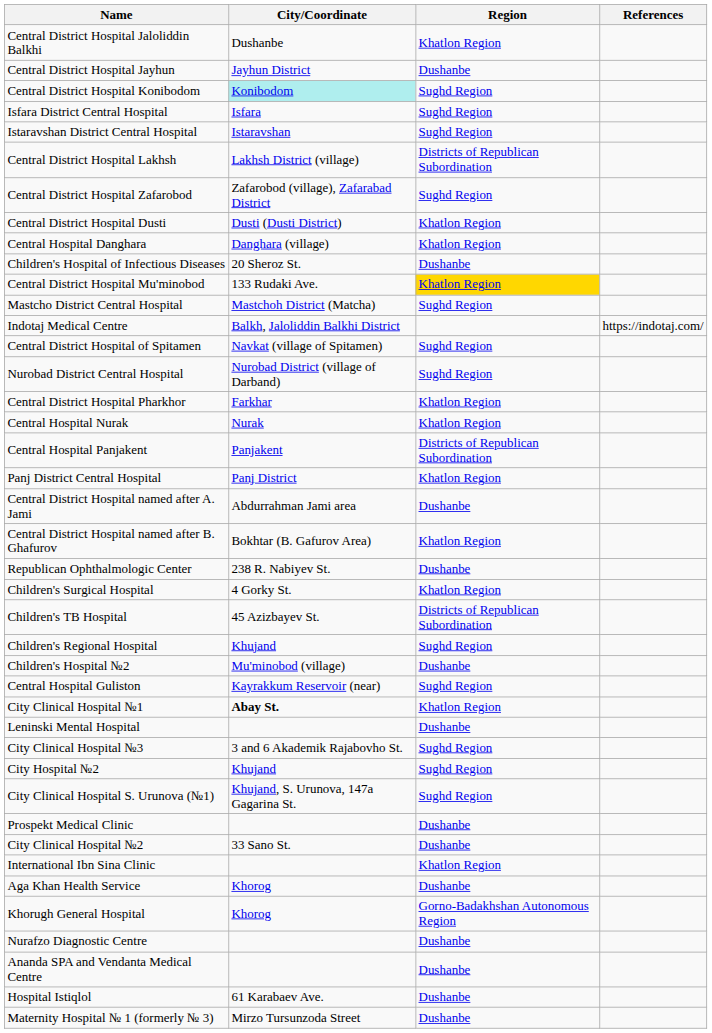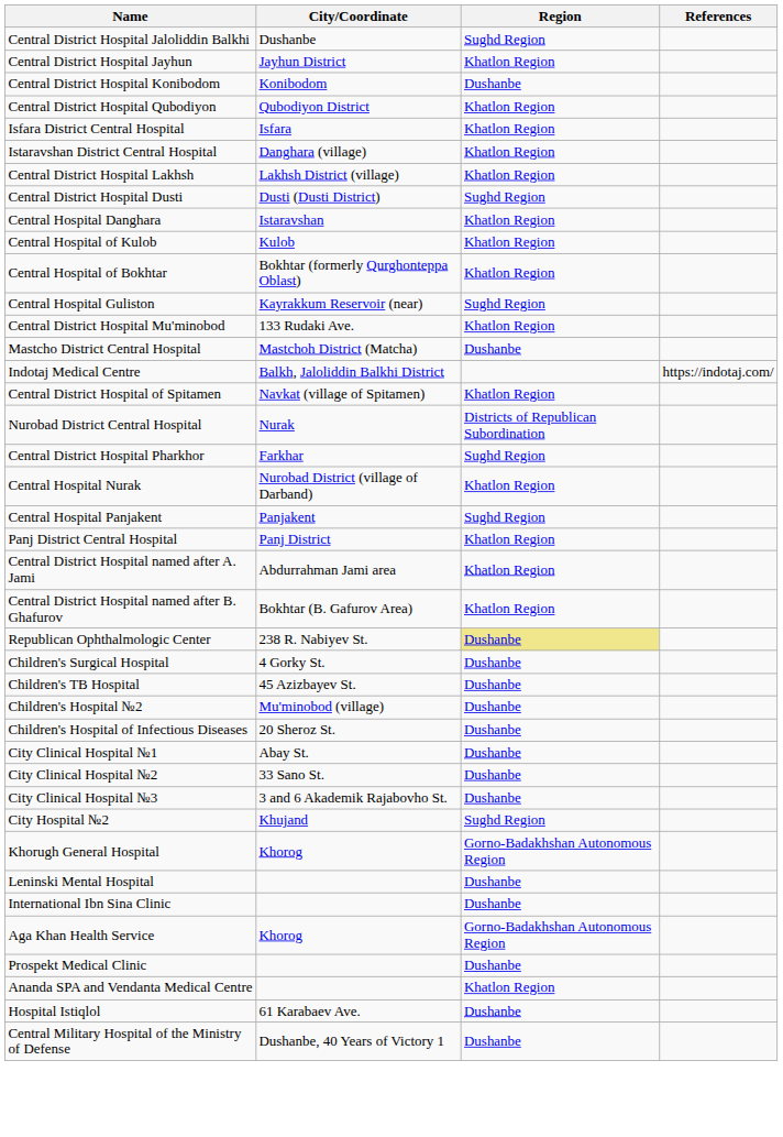Central District Hospital Jaloliddin Balkhi | Region: Khatlon Region -> Sughd Region
Central District Hospital Jayhun | Region: Dushanbe -> Khatlon Region
Central District Hospital Konibodom | City/Coordinate: paleturquoise background -> no background
Central District Hospital Konibodom | Region: Sughd Region -> Dushanbe
+ row: Central District Hospital Qubodiyon | Qubodiyon District | Khatlon Region
Isfara District Central Hospital | Region: Sughd Region -> Khatlon Region
Istaravshan District Central Hospital | City/Coordinate: Istaravshan -> Danghara (village)
Istaravshan District Central Hospital | Region: Sughd Region -> Khatlon Region
Central District Hospital Lakhsh | Region: Districts of Republican Subordination -> Khatlon Region
- row: Central District Hospital Zafarobod | Zafarobod (village), Zafarabad District | Sughd Region
Central District Hospital Dusti | Region: Khatlon Region -> Sughd Region
Central Hospital Danghara | City/Coordinate: Danghara (village) -> Istaravshan
+ row: Central Hospital of Kulob | Kulob | Khatlon Region
+ row: Central Hospital of Bokhtar | Bokhtar (formerly Qurghonteppa Oblast) | Khatlon Region
rows swapped: Central Hospital Guliston <-> Children's Hospital of Infectious Diseases
Central District Hospital Mu'minobod | Region: gold background -> no background
Mastcho District Central Hospital | Region: Sughd Region -> Dushanbe
Central District Hospital of Spitamen | Region: Sughd Region -> Khatlon Region
Nurobad District Central Hospital | City/Coordinate: Nurobad District (village of Darband) -> Nurak
Nurobad District Central Hospital | Region: Sughd Region -> Districts of Republican Subordination
Central District Hospital Pharkhor | Region: Khatlon Region -> Sughd Region
Central Hospital Nurak | City/Coordinate: Nurak -> Nurobad District (village of Darband)
Central Hospital Panjakent | Region: Districts of Republican Subordination -> Sughd Region
Central District Hospital named after A. Jami | Region: Dushanbe -> Khatlon Region
Republican Ophthalmologic Center | Region: no background -> khaki background
Children's Surgical Hospital | Region: Khatlon Region -> Dushanbe
Children's TB Hospital | Region: Districts of Republican Subordination -> Dushanbe
- row: Children's Regional Hospital | Khujand | Sughd Region
City Clinical Hospital №1 | City/Coordinate: bold -> normal
City Clinical Hospital №1 | Region: Khatlon Region -> Dushanbe
rows swapped: City Clinical Hospital №2 <-> Leninski Mental Hospital
City Clinical Hospital №3 | Region: Sughd Region -> Dushanbe
- row: City Clinical Hospital S. Urunova (№1) | Khujand, S. Urunova, 147a Gagarina St. | Sughd Region
rows swapped: Khorugh General Hospital <-> Prospekt Medical Clinic
International Ibn Sina Clinic | Region: Khatlon Region -> Dushanbe
Aga Khan Health Service | Region: Dushanbe -> Gorno-Badakhshan Autonomous Region
- row: Nurafzo Diagnostic Centre | Dushanbe
Ananda SPA and Vendanta Medical Centre | Region: Dushanbe -> Khatlon Region
+ row: Central Military Hospital of the Ministry of Defense | Dushanbe, 40 Years of Victory 1 | Dushanbe
- row: Maternity Hospital № 1 (formerly № 3) | Mirzo Tursunzoda Street | Dushanbe
